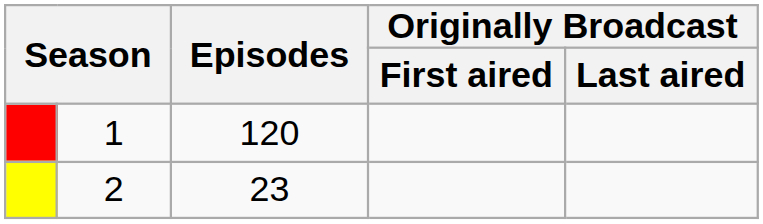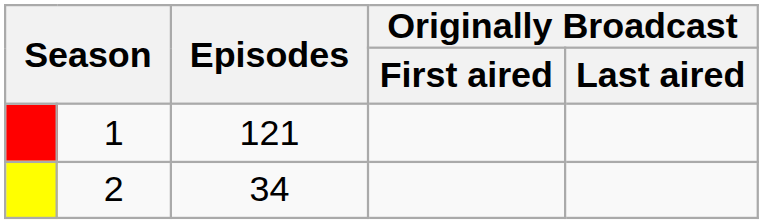1 | Episodes: 120 -> 121
2 | Episodes: 23 -> 34
